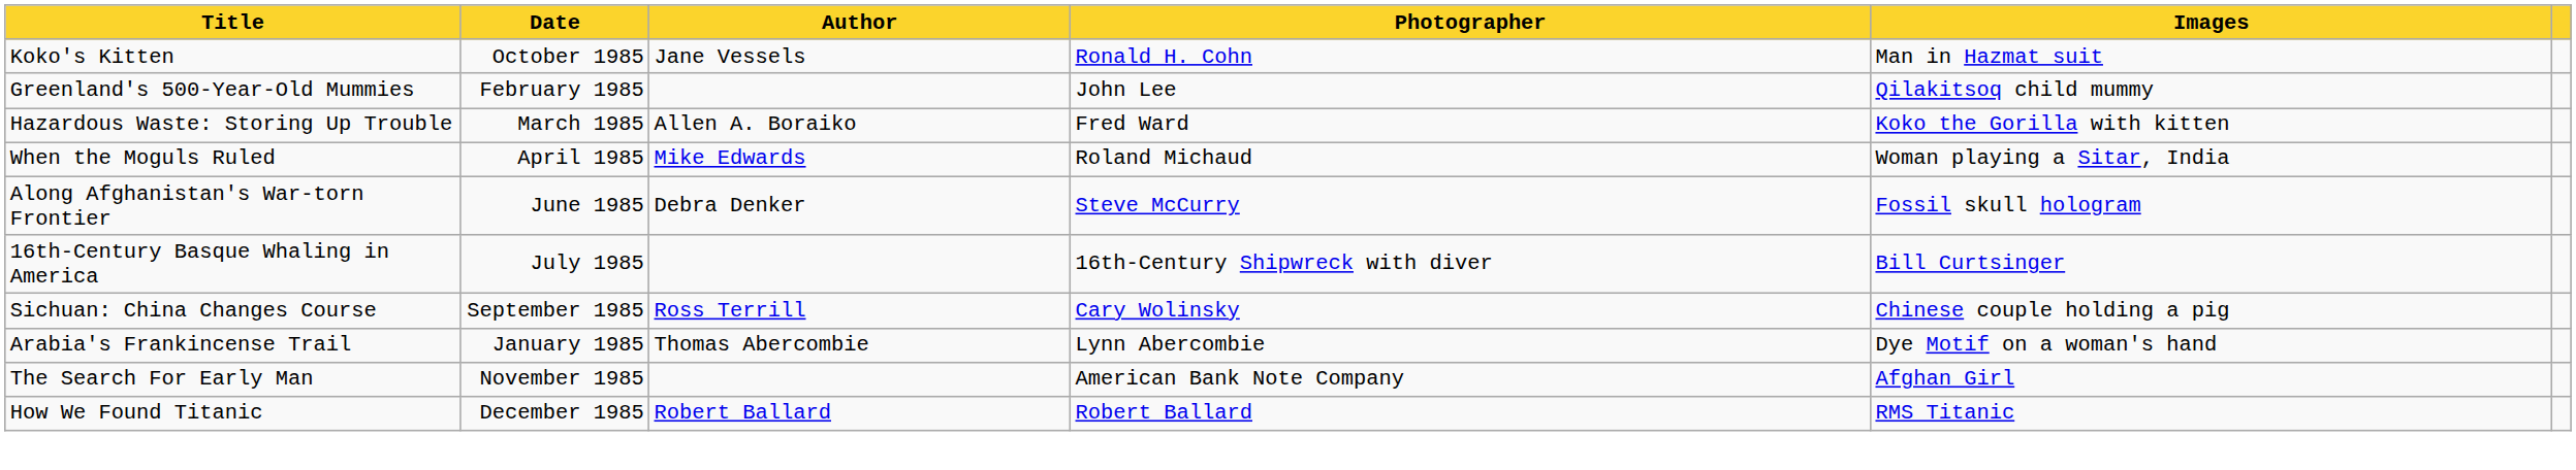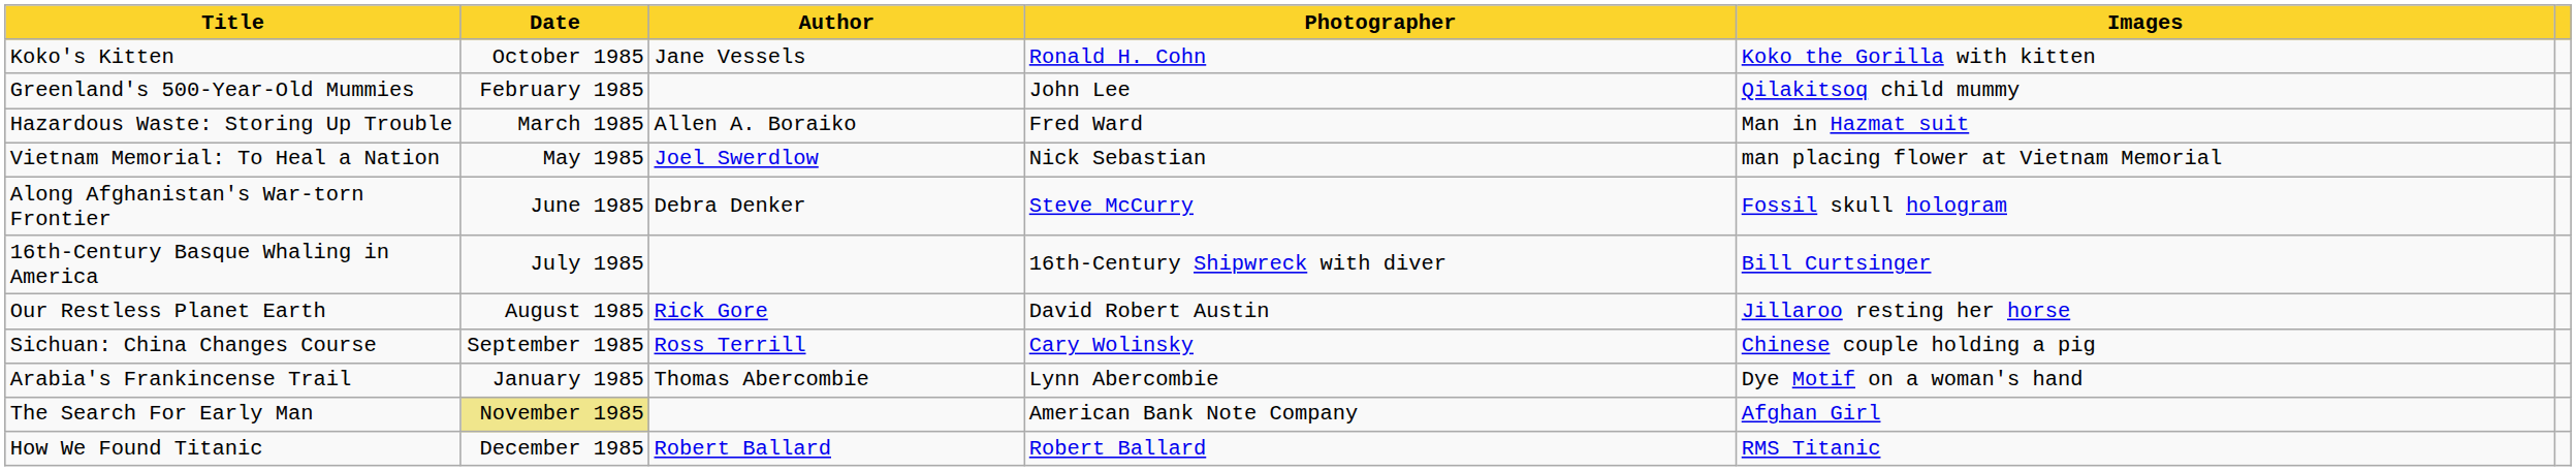Koko's Kitten | Images: Man in Hazmat suit -> Koko the Gorilla with kitten
Hazardous Waste: Storing Up Trouble | Images: Koko the Gorilla with kitten -> Man in Hazmat suit
- row: When the Moguls Ruled | April 1985 | Mike Edwards | Roland Michaud | Woman playing a Sitar, India
+ row: Vietnam Memorial: To Heal a Nation | May 1985 | Joel Swerdlow | Nick Sebastian | man placing flower at Vietnam Memorial
+ row: Our Restless Planet Earth | August 1985 | Rick Gore | David Robert Austin | Jillaroo resting her horse
The Search For Early Man | Date: no background -> khaki background
